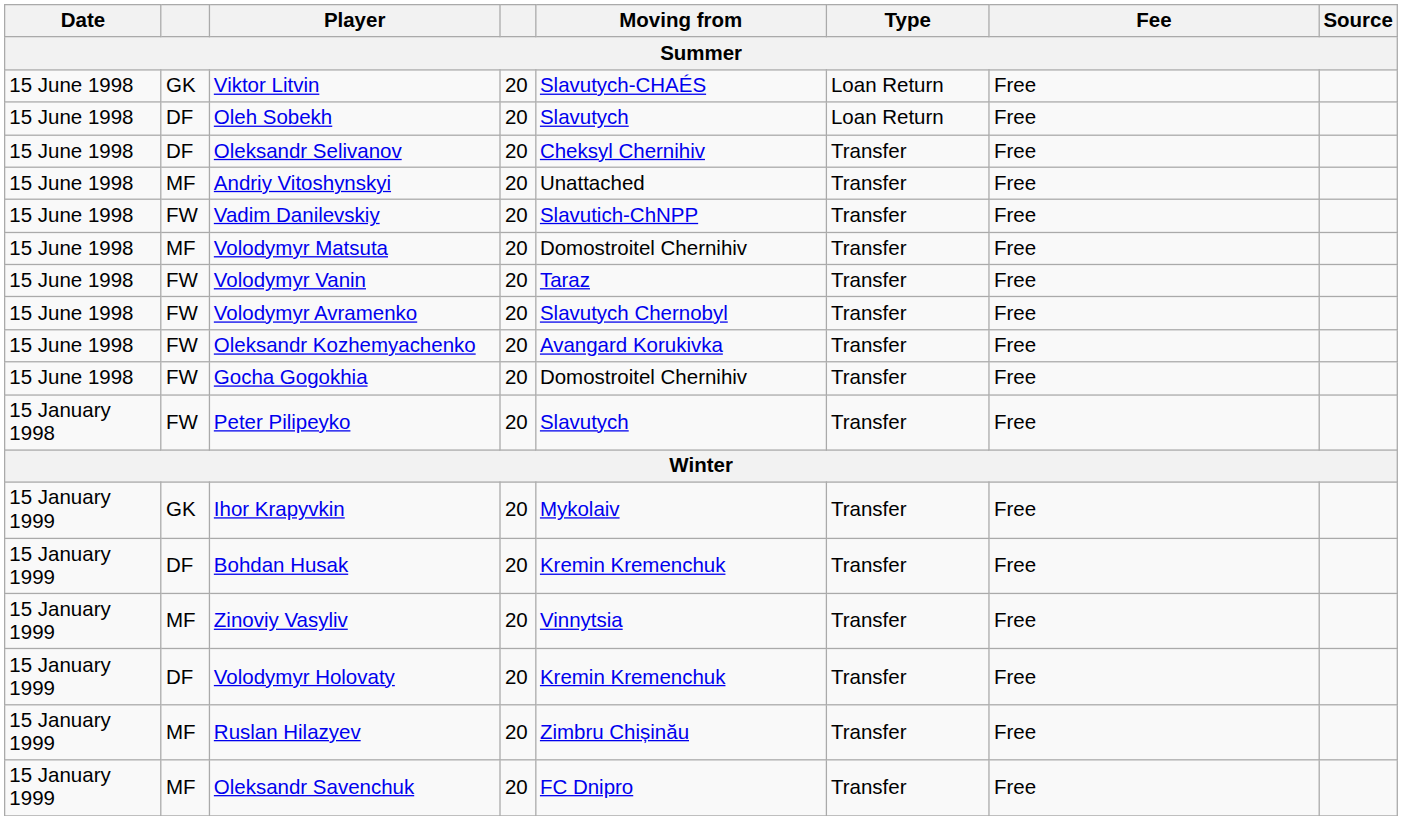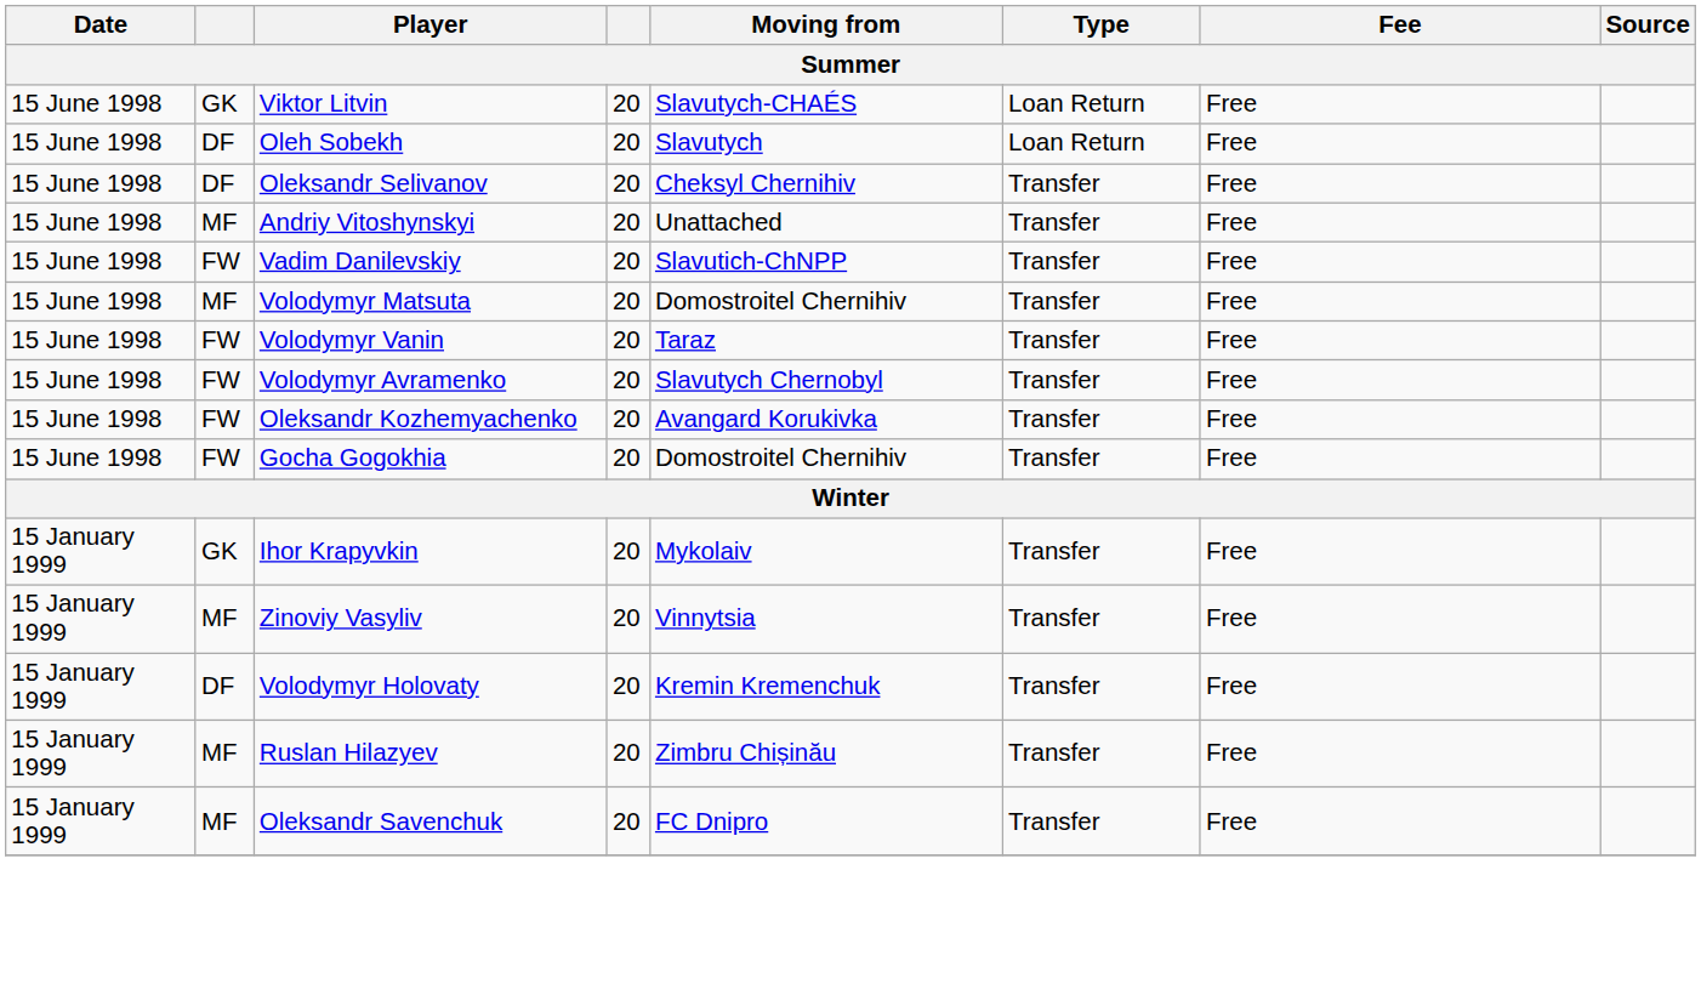- row: 15 January 1998 | FW | Peter Pilipeyko | 20 | Slavutych | Transfer | Free
- row: 15 January 1999 | DF | Bohdan Husak | 20 | Kremin Kremenchuk | Transfer | Free
